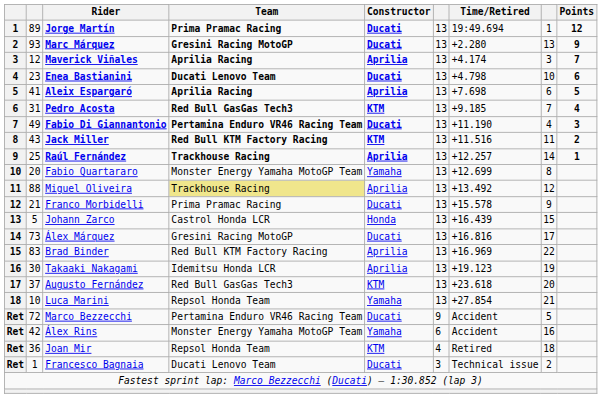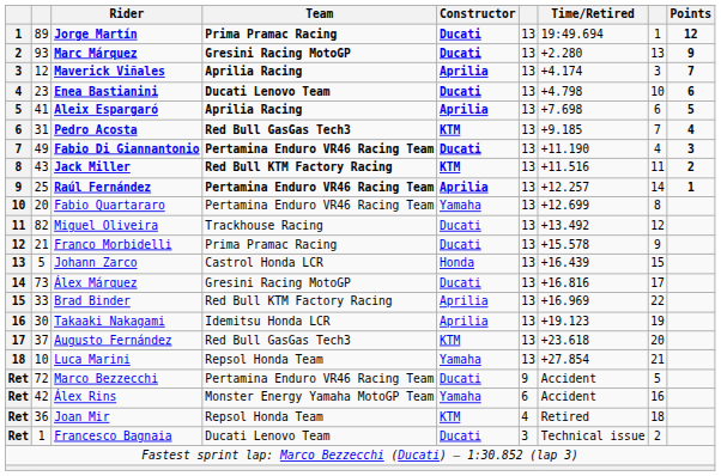Raúl Fernández | Team: Trackhouse Racing -> Pertamina Enduro VR46 Racing Team
Fabio Quartararo | Team: Monster Energy Yamaha MotoGP Team -> Pertamina Enduro VR46 Racing Team
Miguel Oliveira | column 2: 88 -> 82
Miguel Oliveira | Team: khaki background -> no background
Miguel Oliveira | Constructor: Aprilia -> Ducati
Brad Binder | column 2: 83 -> 33
